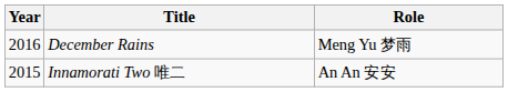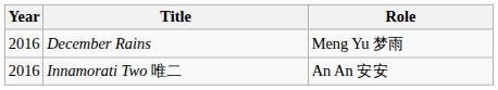Innamorati Two 唯二 | Year: 2015 -> 2016
